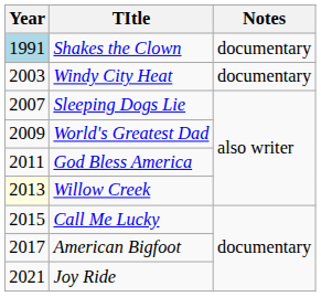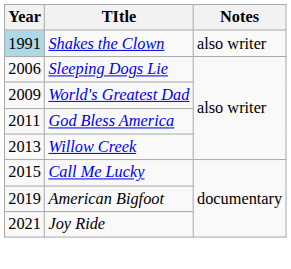Shakes the Clown | Notes: documentary -> also writer
- row: 2003 | Windy City Heat | documentary
Sleeping Dogs Lie | Year: 2007 -> 2006
Willow Creek | Year: lightyellow background -> no background
American Bigfoot | Year: 2017 -> 2019
